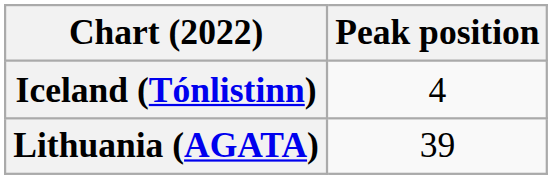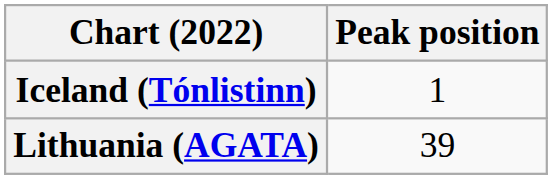Iceland (Tónlistinn) | Peak position: 4 -> 1
